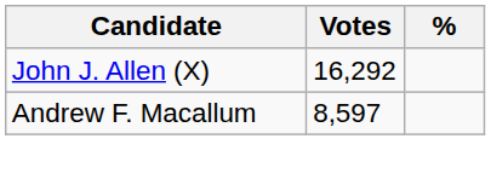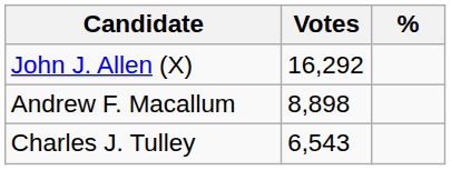Andrew F. Macallum | Votes: 8,597 -> 8,898
+ row: Charles J. Tulley | 6,543
